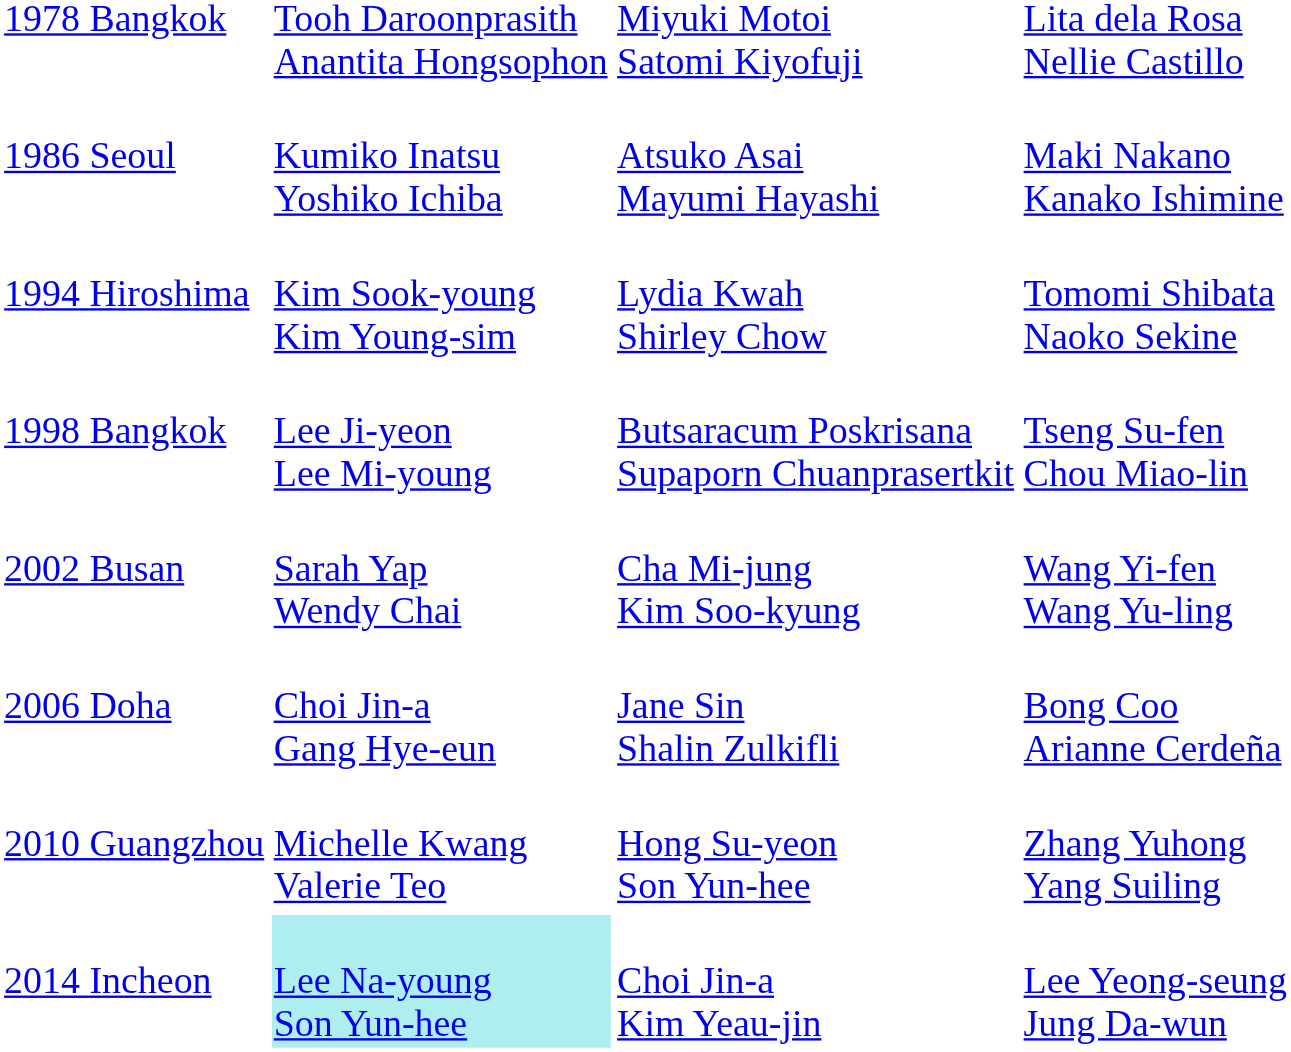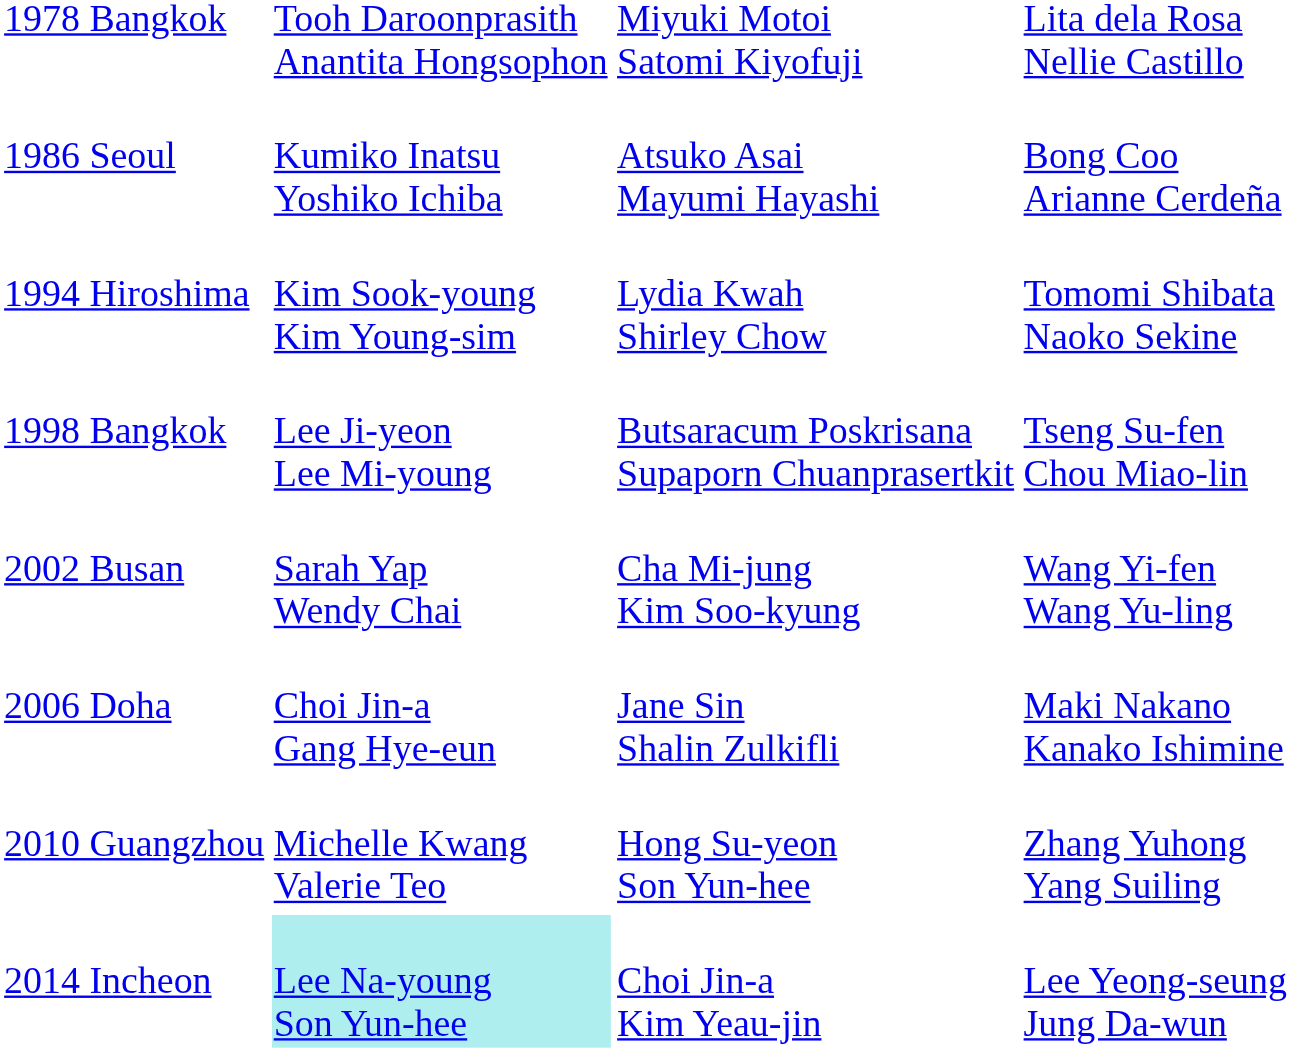1986 Seoul | column 4: Maki Nakano Kanako Ishimine -> Bong Coo Arianne Cerdeña
2006 Doha | column 4: Bong Coo Arianne Cerdeña -> Maki Nakano Kanako Ishimine
